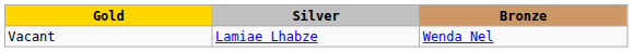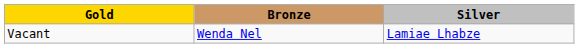columns swapped: Silver <-> Bronze
